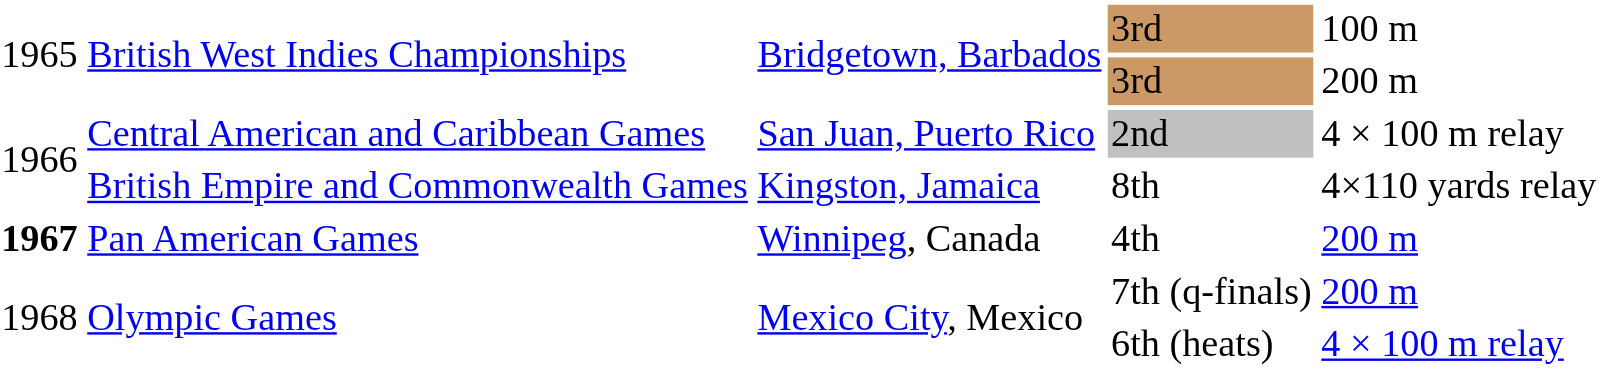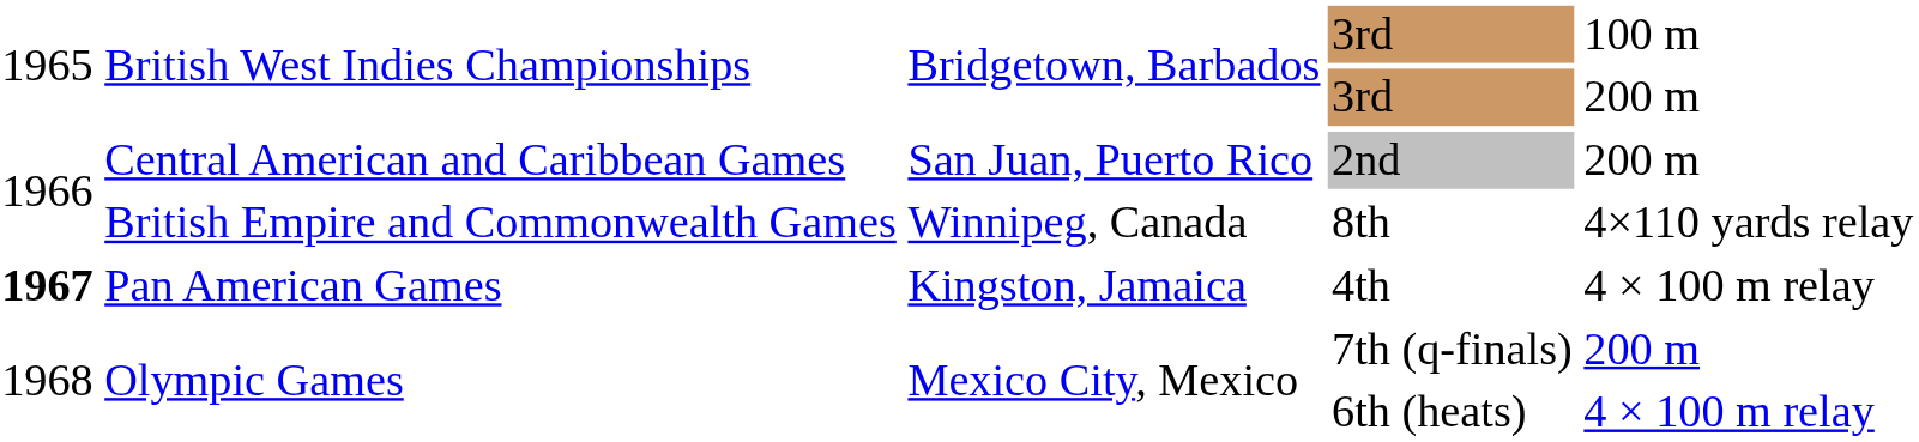2nd | column 5: 4 × 100 m relay -> 200 m
8th | column 3: Kingston, Jamaica -> Winnipeg, Canada
4th | column 3: Winnipeg, Canada -> Kingston, Jamaica
4th | column 5: 200 m -> 4 × 100 m relay
